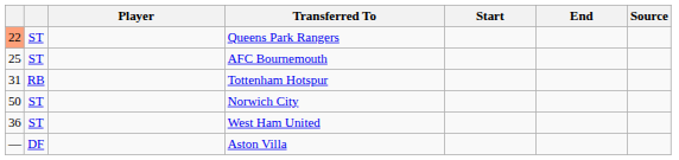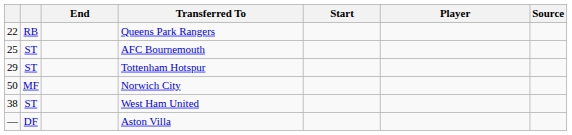columns swapped: Player <-> End
Queens Park Rangers | column 1: lightsalmon background -> no background
Queens Park Rangers | column 2: ST -> RB
Tottenham Hotspur | column 1: 31 -> 29
Tottenham Hotspur | column 2: RB -> ST
Norwich City | column 2: ST -> MF
West Ham United | column 1: 36 -> 38
